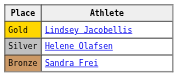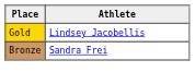- row: Silver | Helene Olafsen
